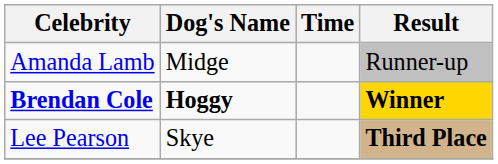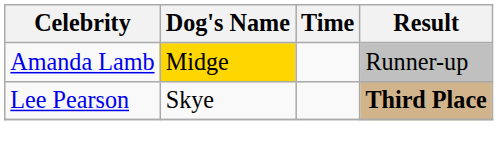Amanda Lamb | Dog's Name: no background -> gold background
- row: Brendan Cole | Hoggy | Winner
